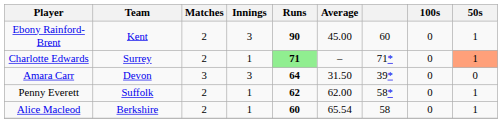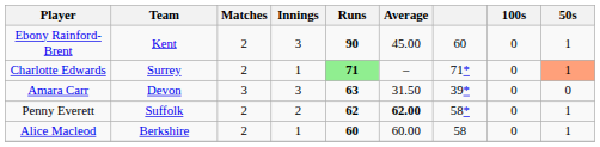Amara Carr | Runs: 64 -> 63
Penny Everett | Innings: 1 -> 2
Penny Everett | Average: normal -> bold
Alice Macleod | Average: 65.54 -> 60.00
